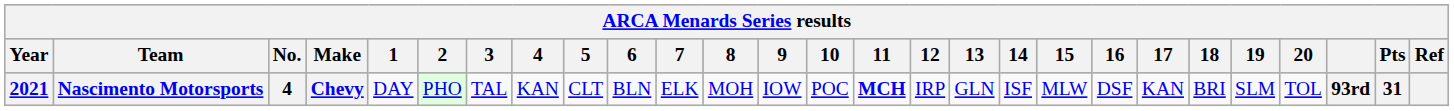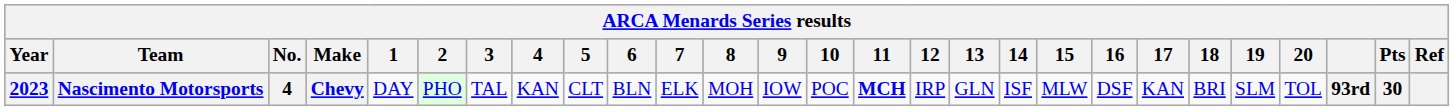Nascimento Motorsports | Year: 2021 -> 2023
Nascimento Motorsports | Pts: 31 -> 30
